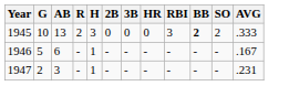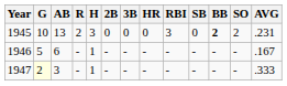+ column: SB | 0 | - | -
1945 | AVG: .333 -> .231
1947 | G: no background -> lightyellow background
1947 | AVG: .231 -> .333
